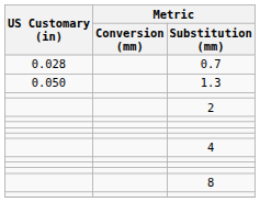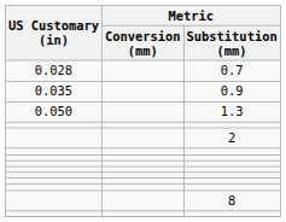+ row: 0.035 | 0.9
- row: 4
